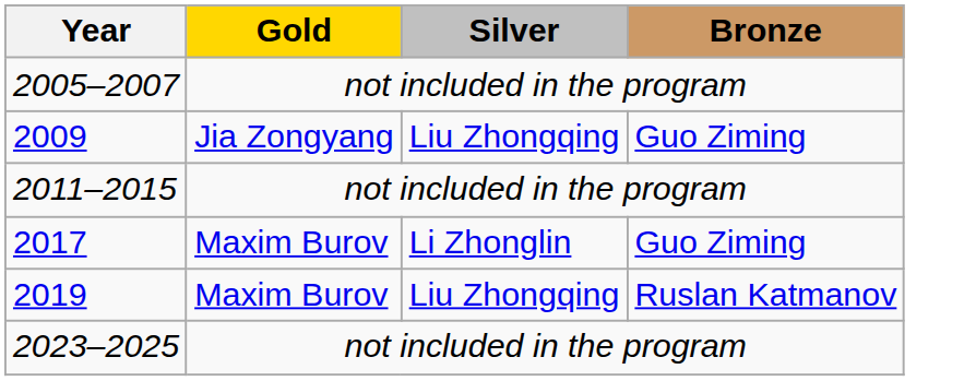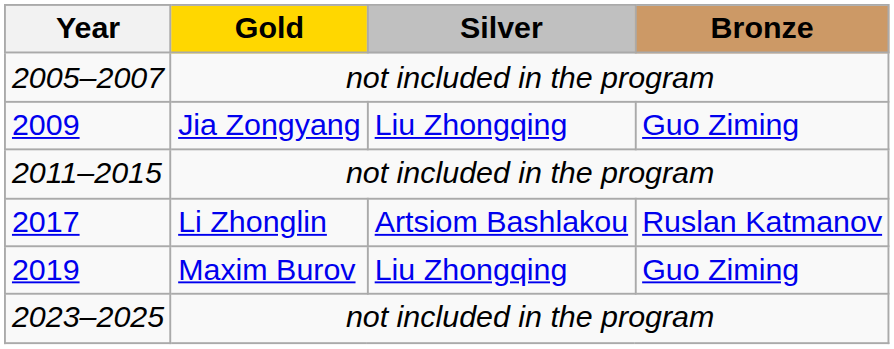2017 | Gold: Maxim Burov -> Li Zhonglin
2017 | Silver: Li Zhonglin -> Artsiom Bashlakou
2017 | Bronze: Guo Ziming -> Ruslan Katmanov
2019 | Bronze: Ruslan Katmanov -> Guo Ziming
